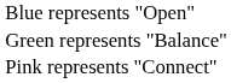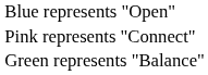rows swapped: Pink represents "Connect" <-> Green represents "Balance"
